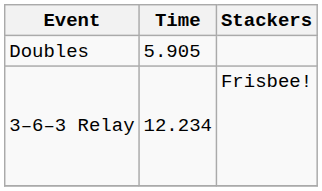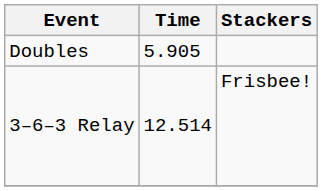3–6–3 Relay | Time: 12.234 -> 12.514
